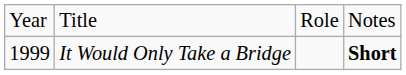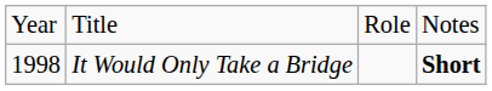It Would Only Take a Bridge | column 1: 1999 -> 1998
